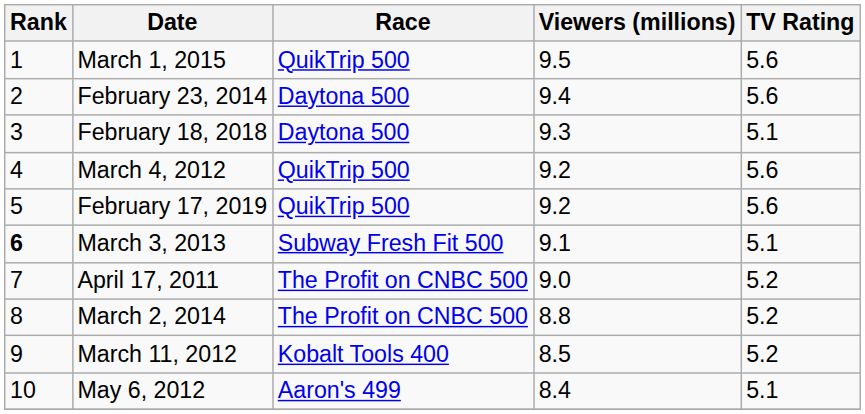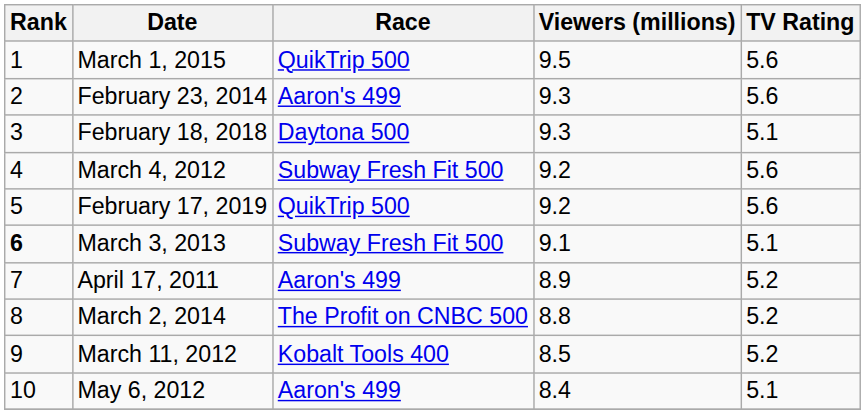February 23, 2014 | Race: Daytona 500 -> Aaron's 499
February 23, 2014 | Viewers (millions): 9.4 -> 9.3
March 4, 2012 | Race: QuikTrip 500 -> Subway Fresh Fit 500
April 17, 2011 | Race: The Profit on CNBC 500 -> Aaron's 499
April 17, 2011 | Viewers (millions): 9.0 -> 8.9
